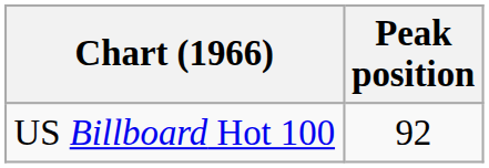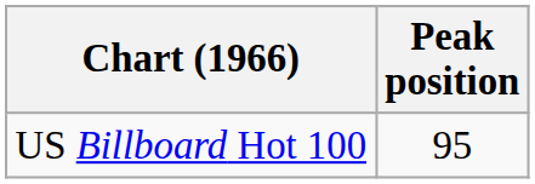US Billboard Hot 100 | Peak position: 92 -> 95
